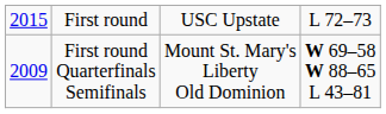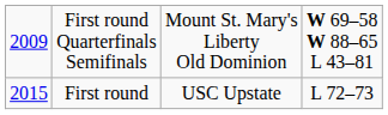rows swapped: First round Quarterfinals Semifinals <-> First round
